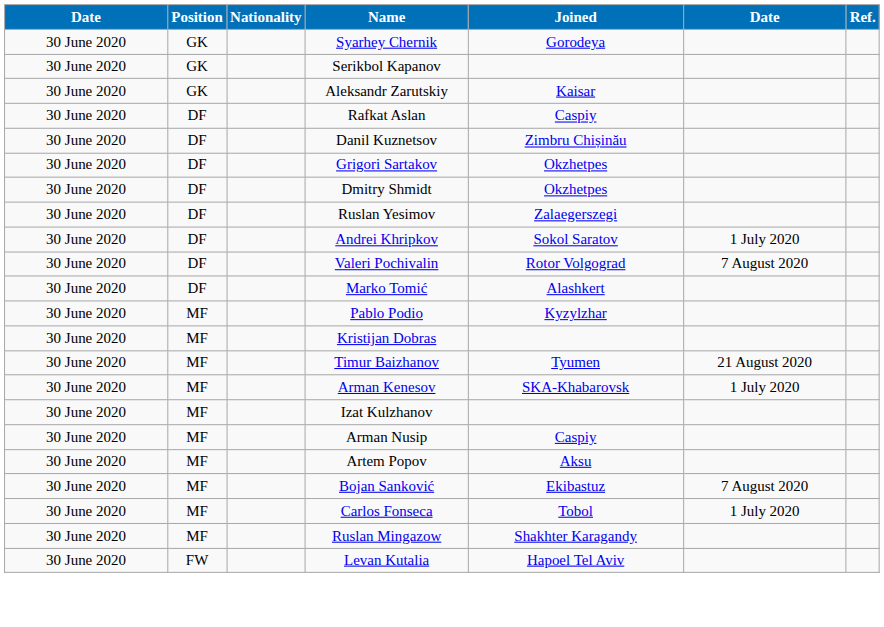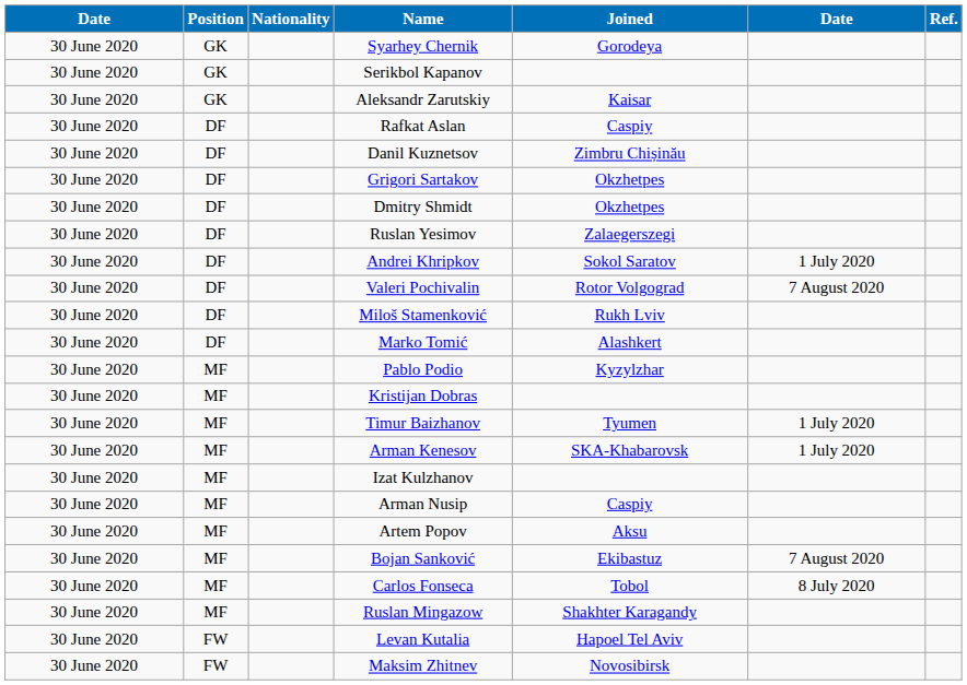+ row: 30 June 2020 | DF | Miloš Stamenković | Rukh Lviv
Timur Baizhanov | column 6: 21 August 2020 -> 1 July 2020
Carlos Fonseca | column 6: 1 July 2020 -> 8 July 2020
+ row: 30 June 2020 | FW | Maksim Zhitnev | Novosibirsk
